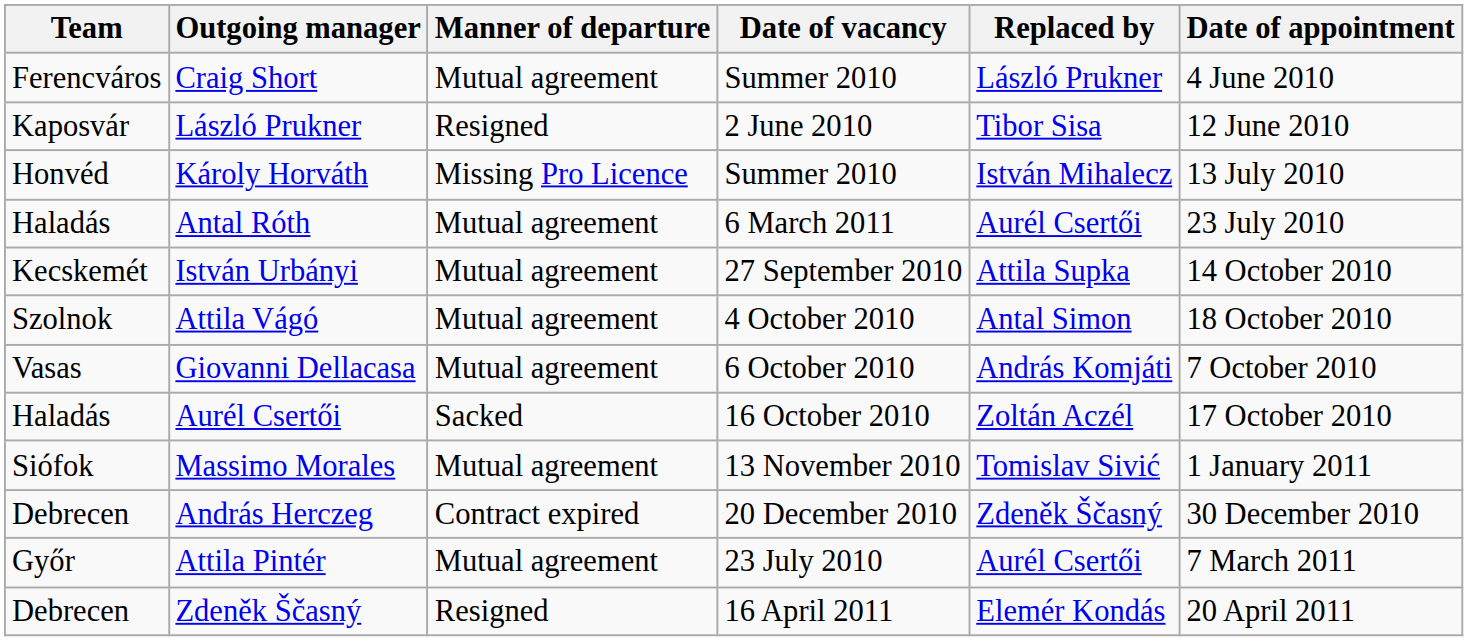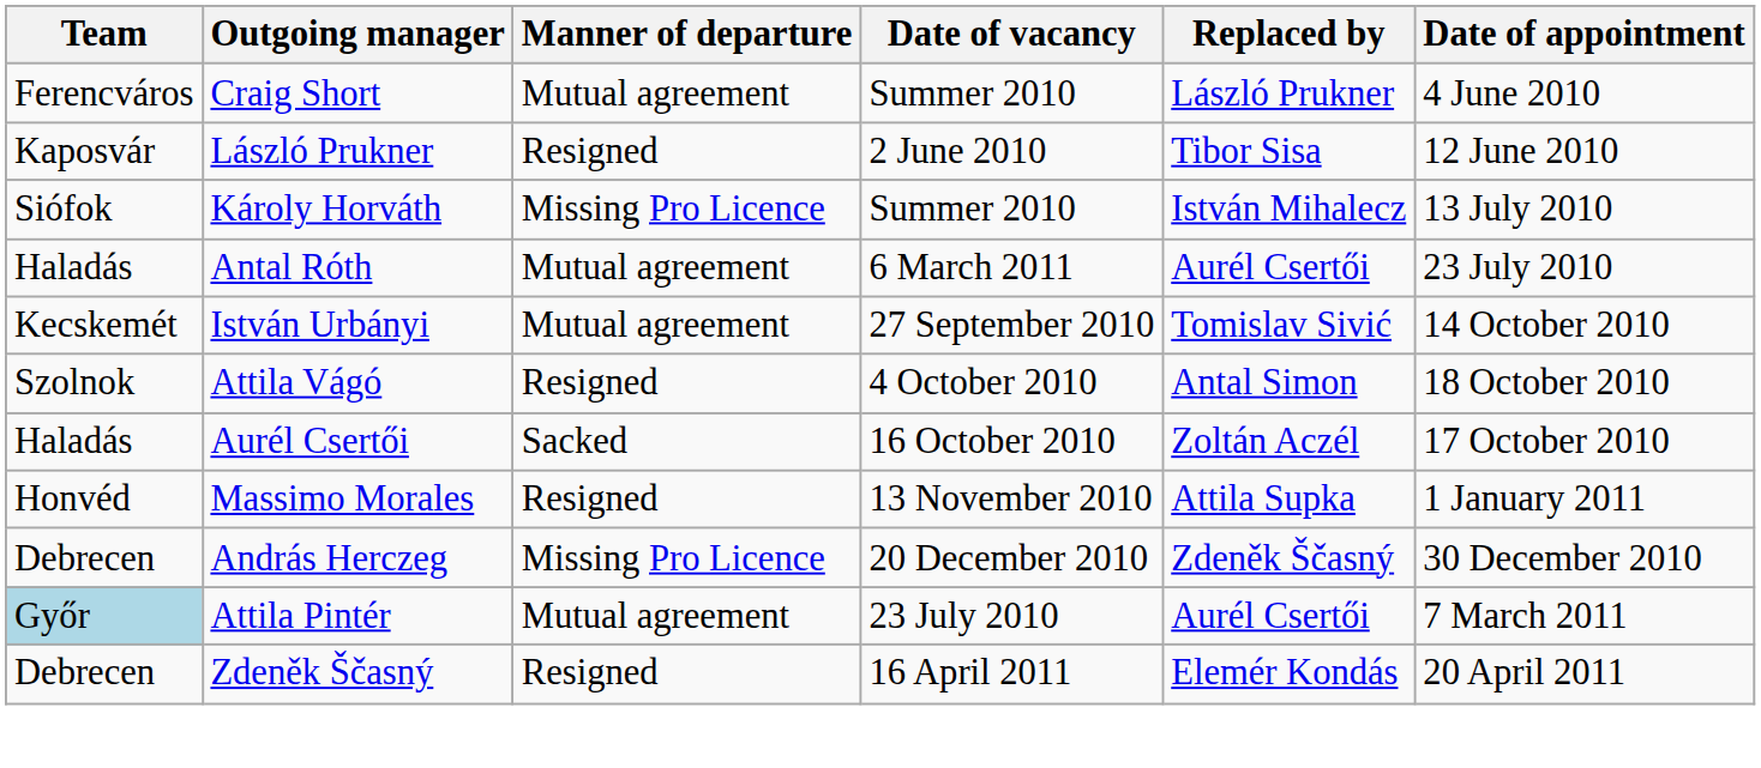Károly Horváth | Team: Honvéd -> Siófok
István Urbányi | Replaced by: Attila Supka -> Tomislav Sivić
Attila Vágó | Manner of departure: Mutual agreement -> Resigned
- row: Vasas | Giovanni Dellacasa | Mutual agreement | 6 October 2010 | András Komjáti | 7 October 2010
Massimo Morales | Team: Siófok -> Honvéd
Massimo Morales | Manner of departure: Mutual agreement -> Resigned
Massimo Morales | Replaced by: Tomislav Sivić -> Attila Supka
András Herczeg | Manner of departure: Contract expired -> Missing Pro Licence
Attila Pintér | Team: no background -> lightblue background
